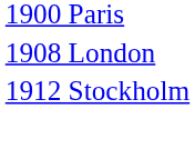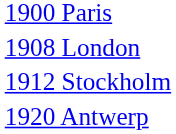+ row: 1920 Antwerp
